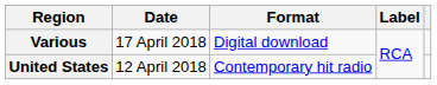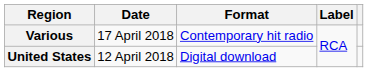Various | Format: Digital download -> Contemporary hit radio
United States | Format: Contemporary hit radio -> Digital download
